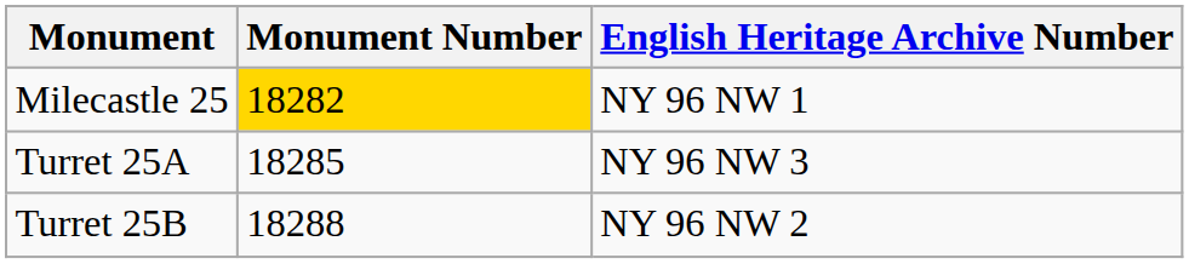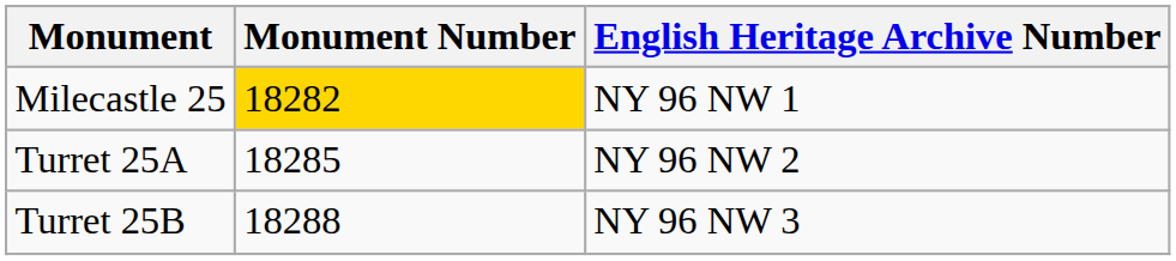Turret 25A | English Heritage Archive Number: NY 96 NW 3 -> NY 96 NW 2
Turret 25B | English Heritage Archive Number: NY 96 NW 2 -> NY 96 NW 3
